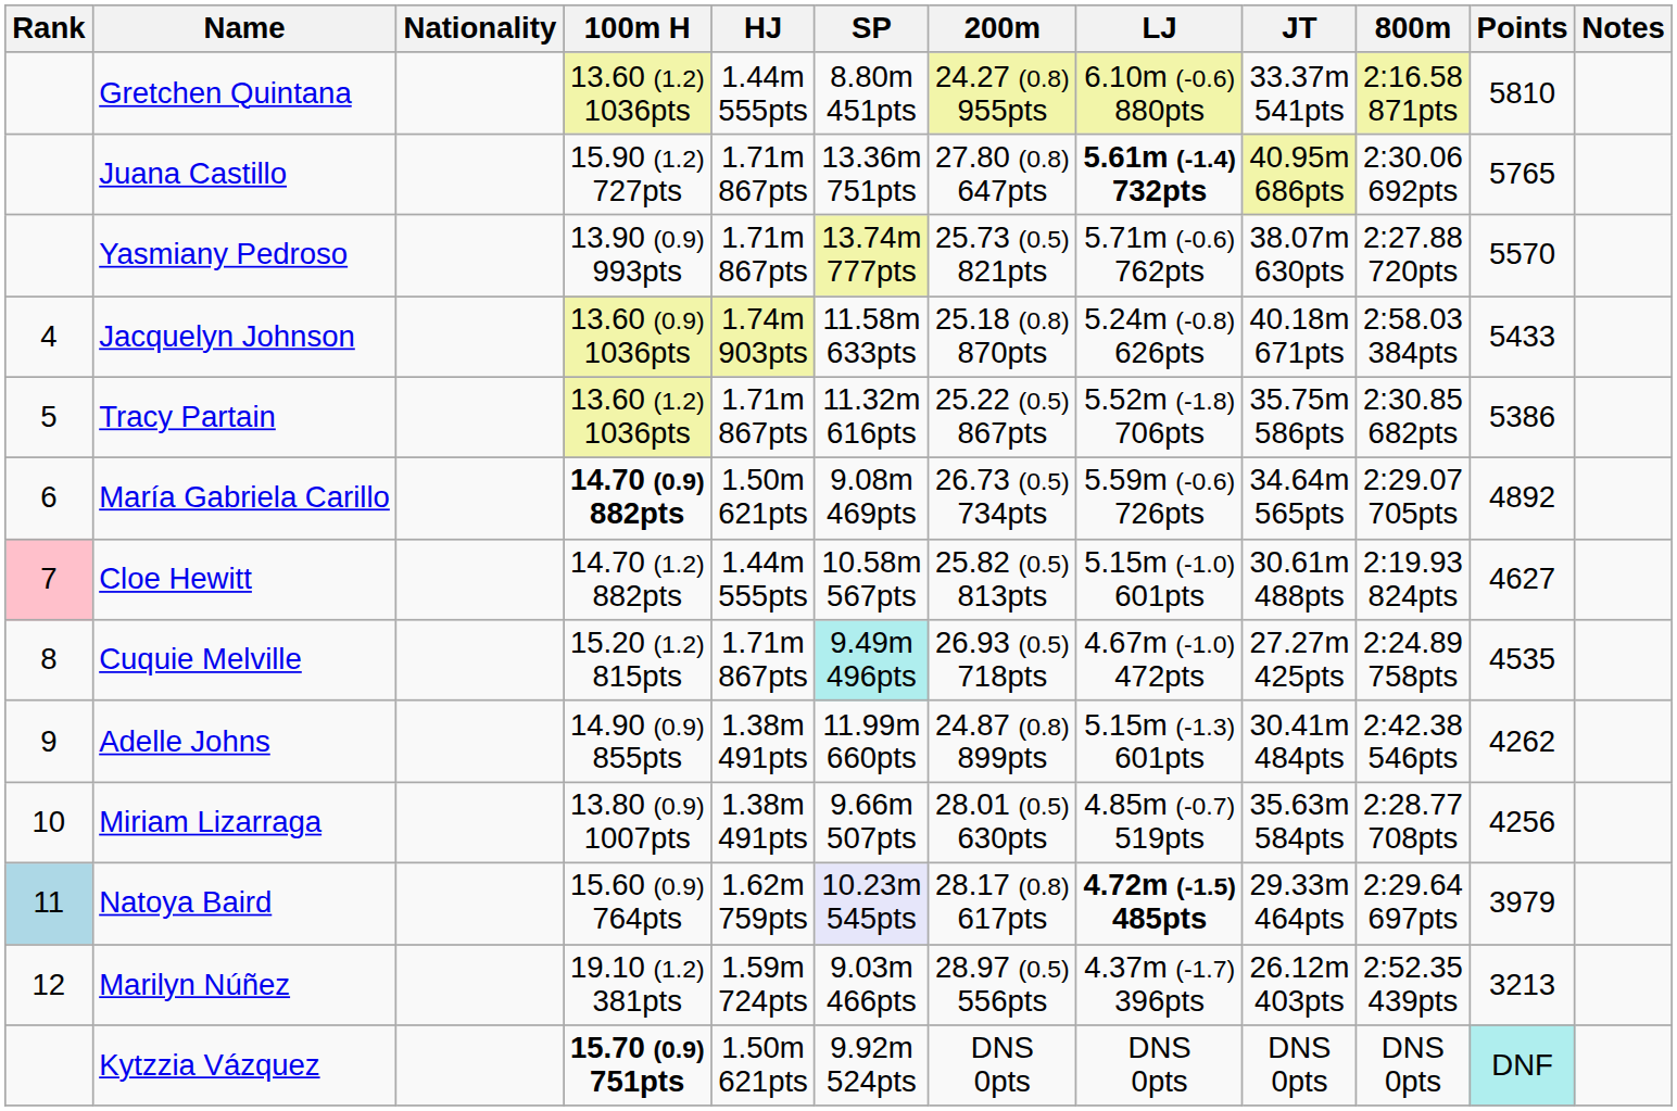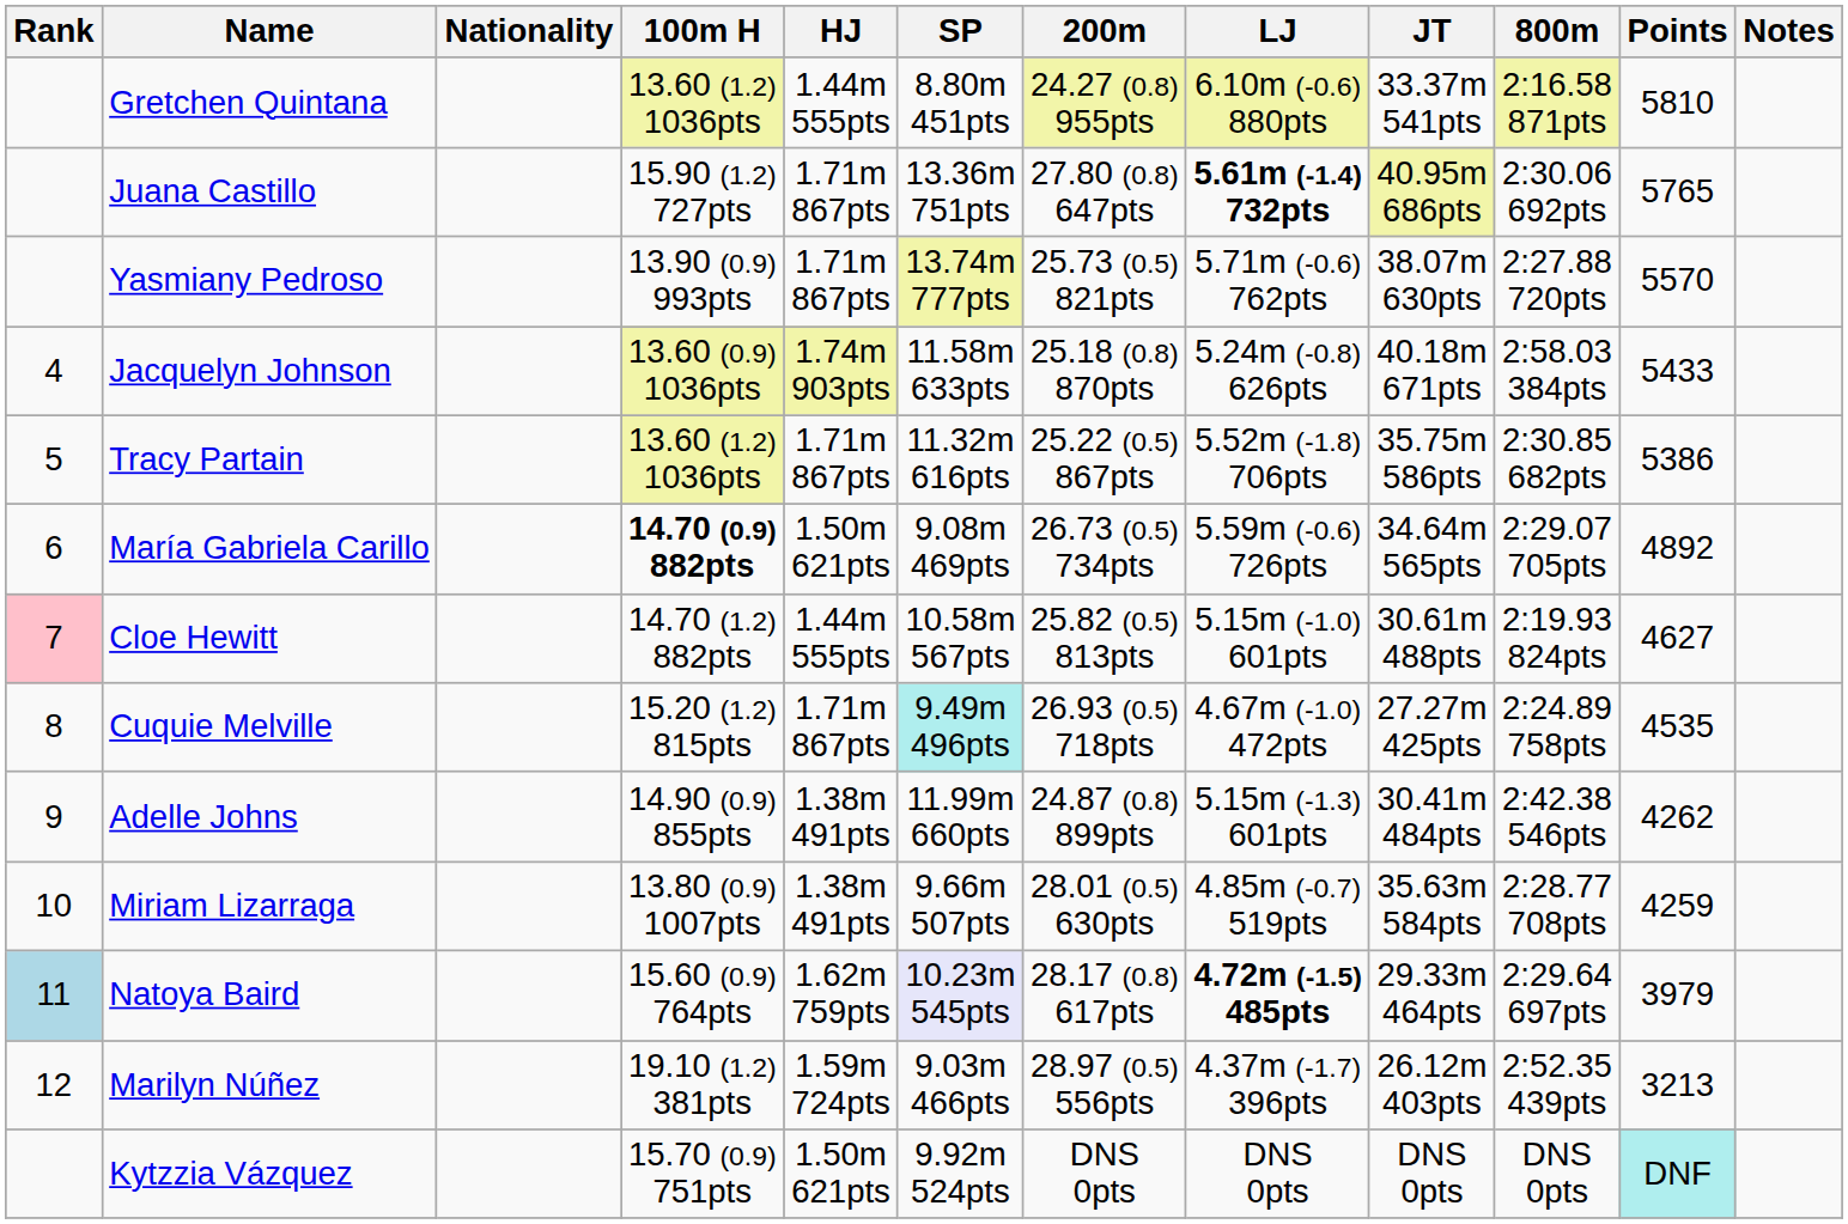Miriam Lizarraga | Points: 4256 -> 4259
Kytzzia Vázquez | 100m H: bold -> normal
